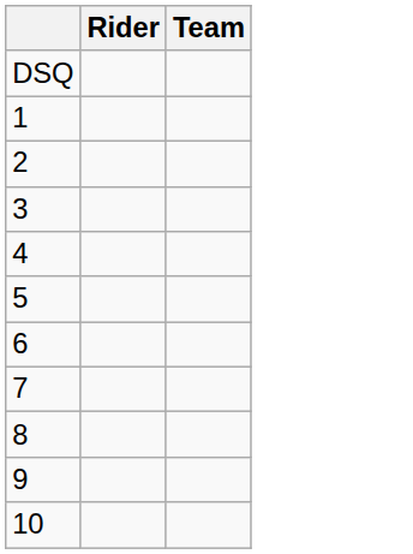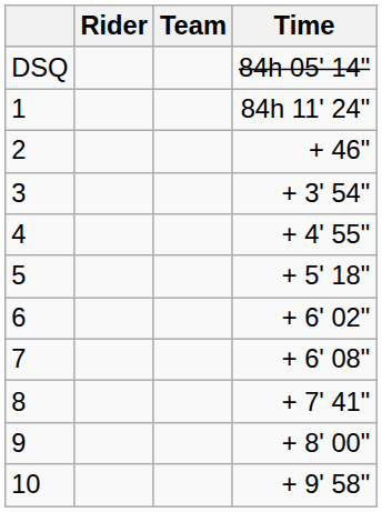+ column: Time | 84h 05' 14" | 84h 11' 24" | + 46" | + 3' 54" | + 4' 55" | + 5' 18" | + 6' 02" | + 6' 08" | + 7' 41" | + 8' 00" | + 9' 58"
